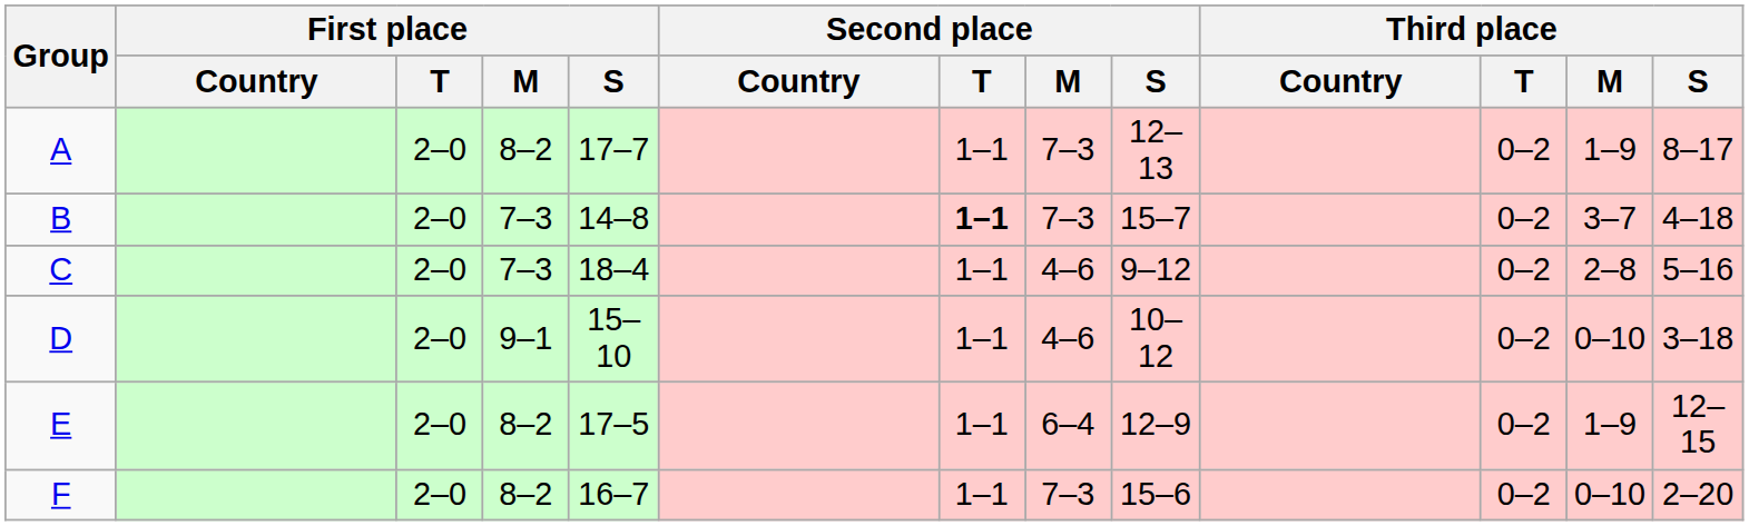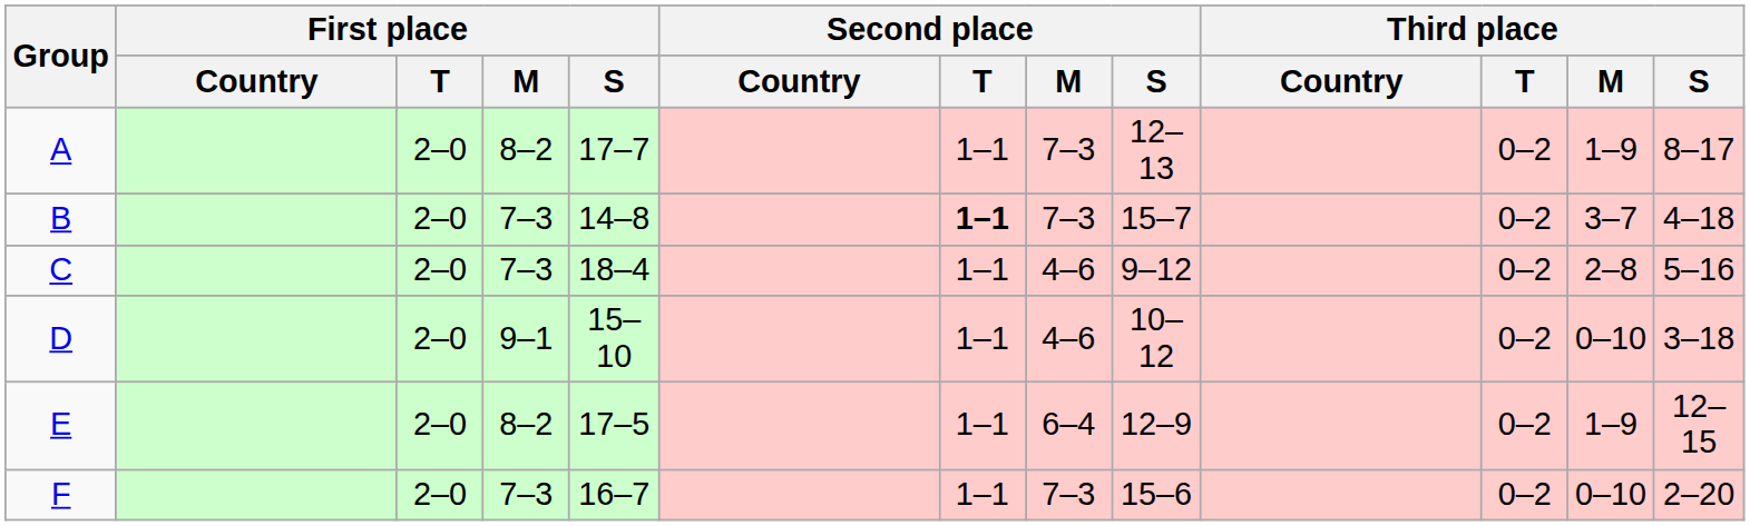F | First place / M: 8–2 -> 7–3
